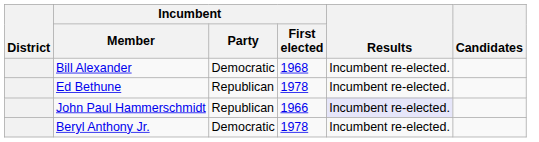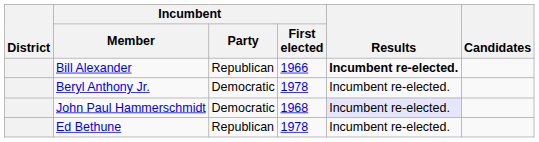Bill Alexander | Incumbent / Party: Democratic -> Republican
Bill Alexander | Incumbent / First elected: 1968 -> 1966
Bill Alexander | Results: normal -> bold
rows swapped: Ed Bethune <-> Beryl Anthony Jr.
John Paul Hammerschmidt | Incumbent / Party: Republican -> Democratic
John Paul Hammerschmidt | Incumbent / First elected: 1966 -> 1968
